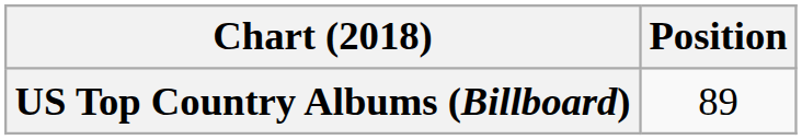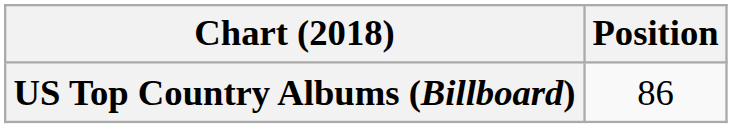US Top Country Albums (Billboard) | Position: 89 -> 86
